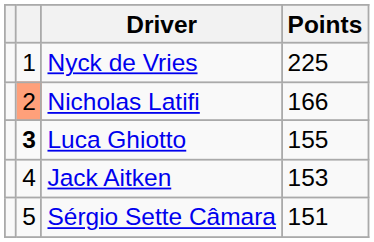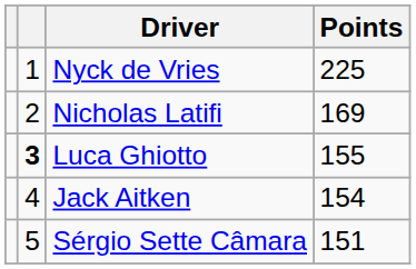Nicholas Latifi | column 2: lightsalmon background -> no background
Nicholas Latifi | Points: 166 -> 169
Jack Aitken | Points: 153 -> 154
